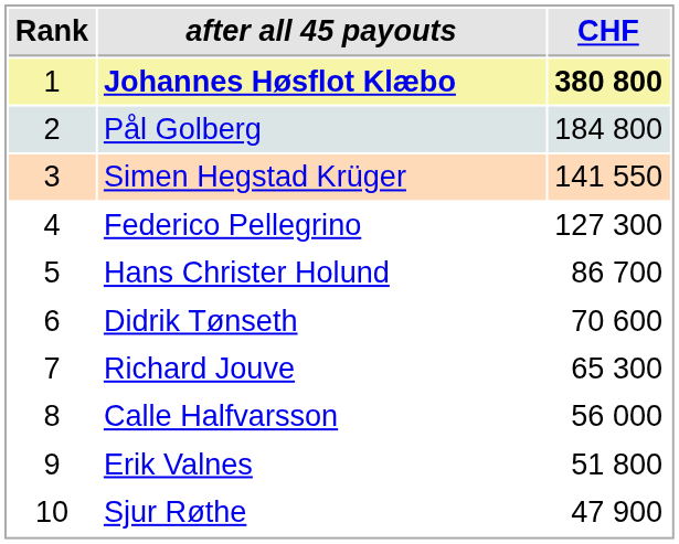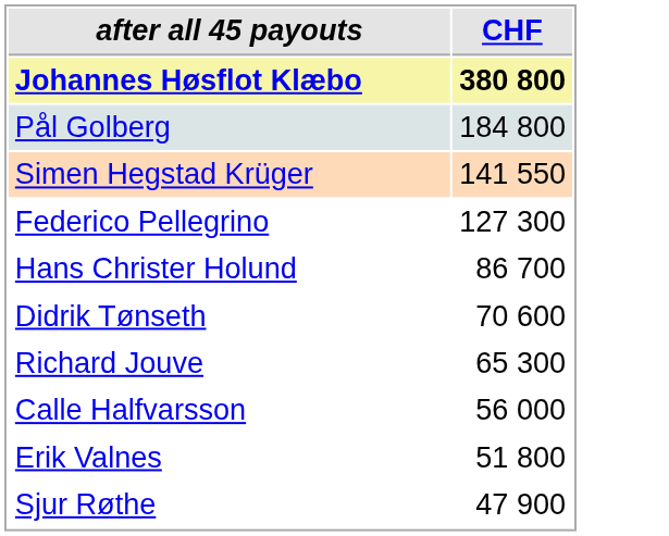- column: Rank | 1 | 2 | 3 | 4 | 5 | 6 | 7 | 8 | 9 | 10
